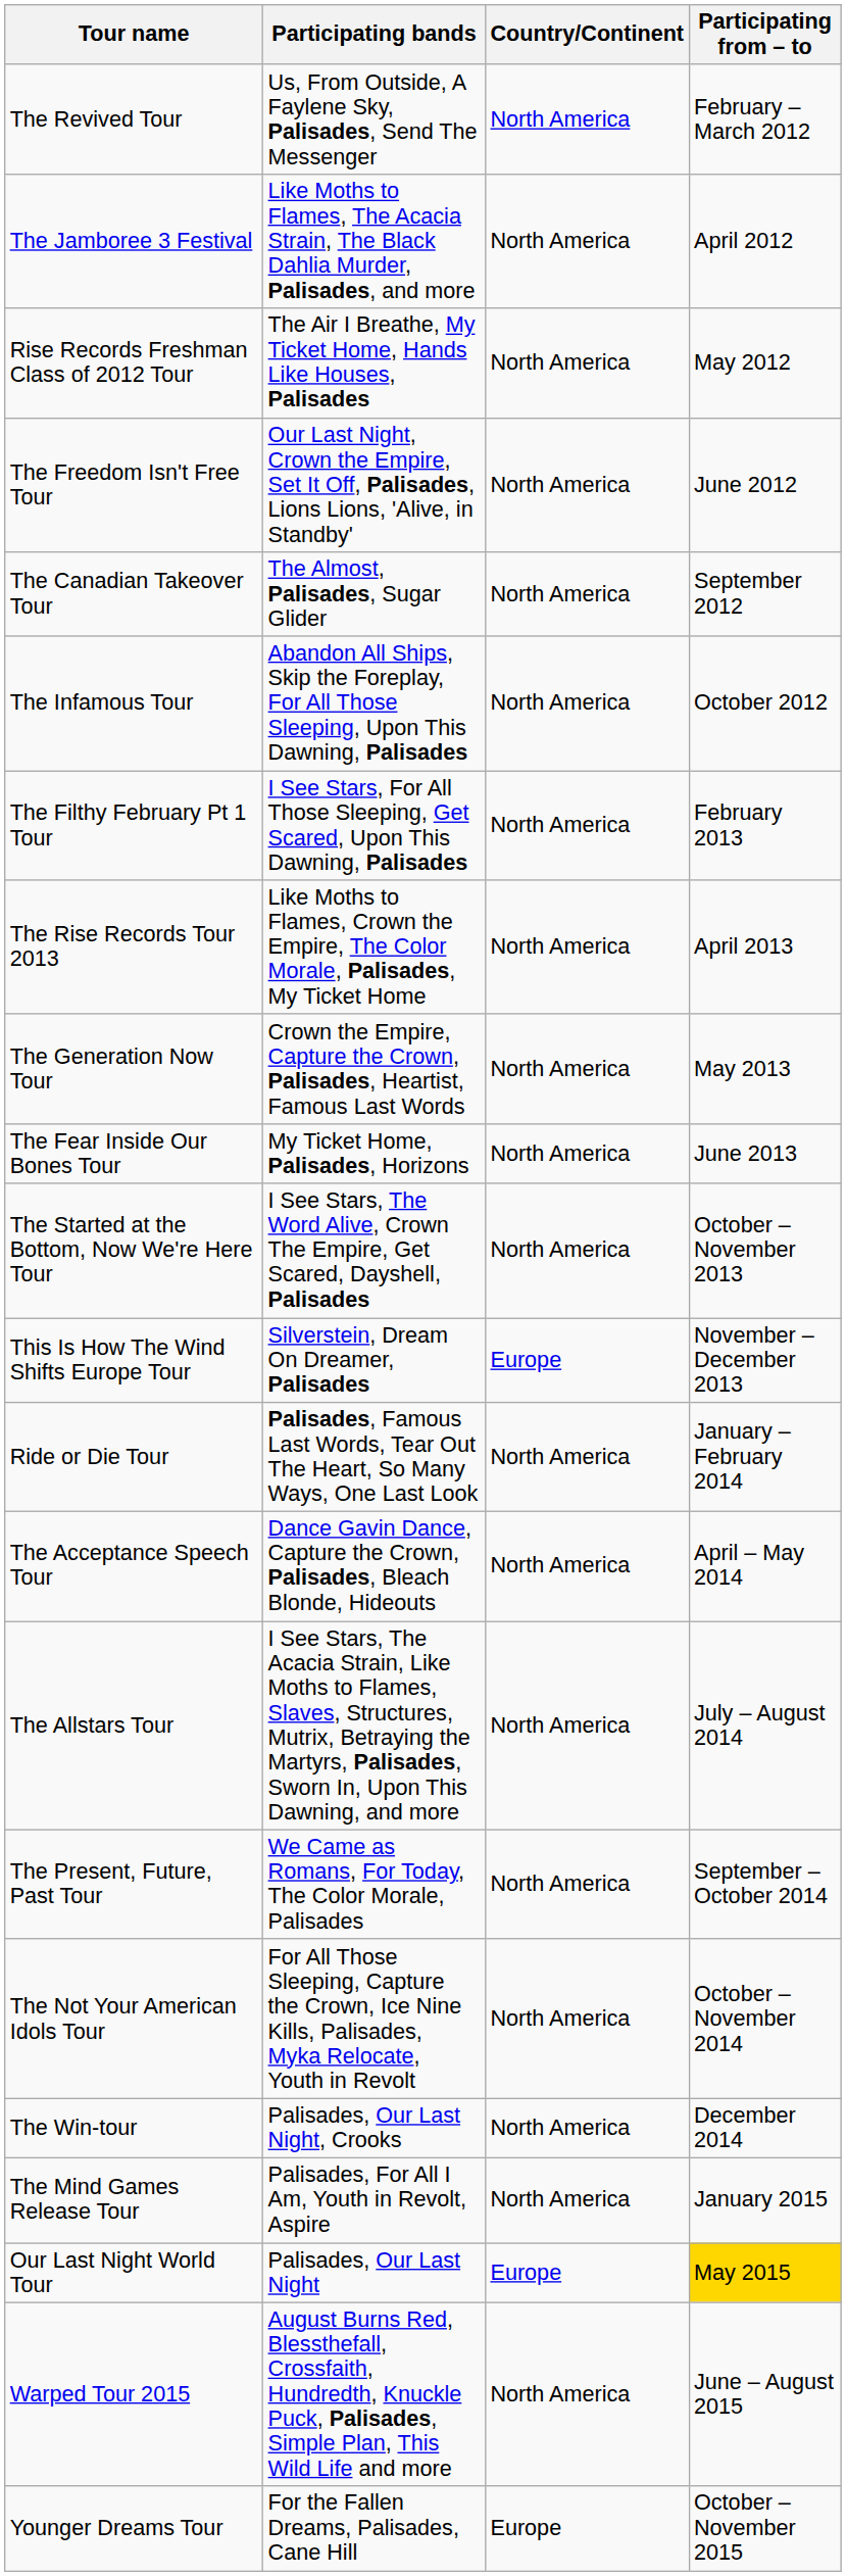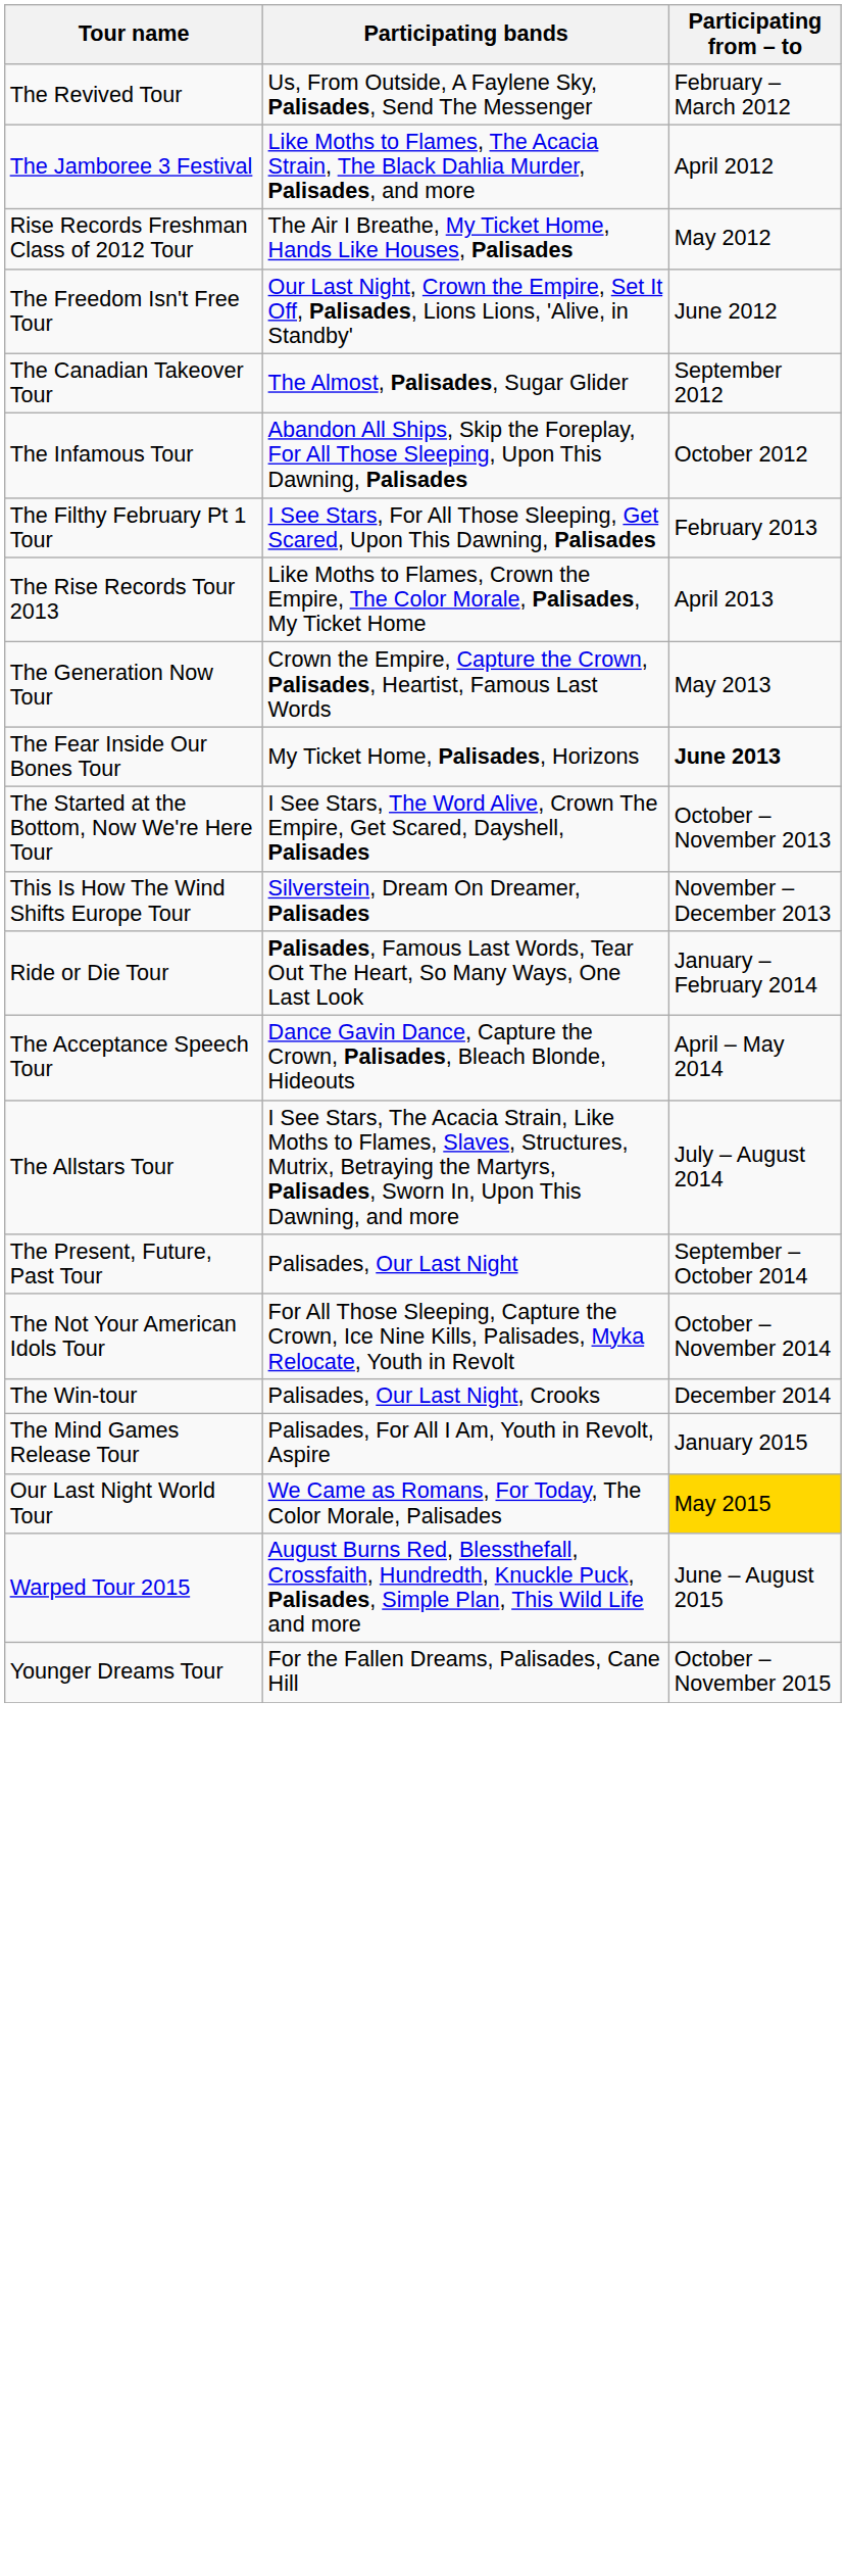- column: Country/Continent | North America | North America | North America | North America | North America | North America | North America | North America | North America | North America | North America | Europe | North America | North America | North America | North America | North America | North America | North America | Europe | North America | Europe
The Fear Inside Our Bones Tour | Participating from – to: normal -> bold
The Present, Future, Past Tour | Participating bands: We Came as Romans, For Today, The Color Morale, Palisades -> Palisades, Our Last Night
Our Last Night World Tour | Participating bands: Palisades, Our Last Night -> We Came as Romans, For Today, The Color Morale, Palisades
